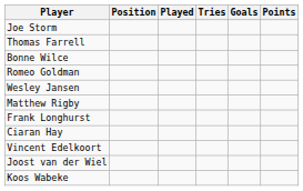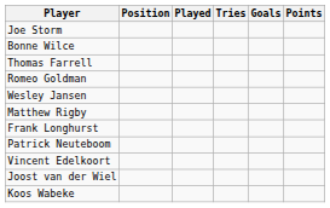rows swapped: Thomas Farrell <-> Bonne Wilce
- row: Ciaran Hay
+ row: Patrick Neuteboom
